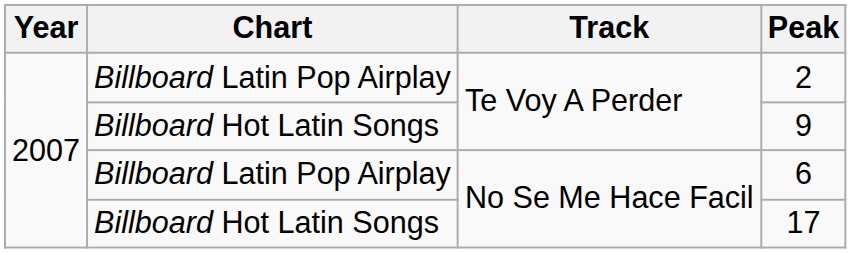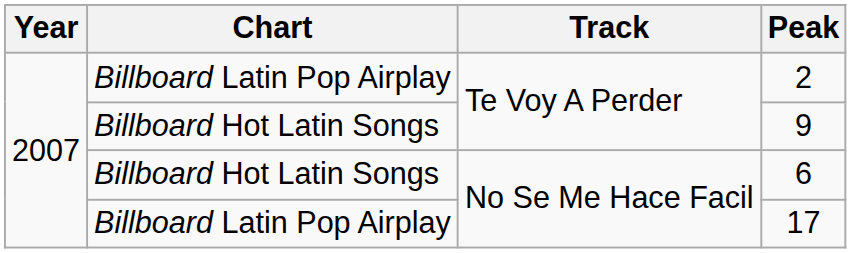6 | Chart: Billboard Latin Pop Airplay -> Billboard Hot Latin Songs
17 | Chart: Billboard Hot Latin Songs -> Billboard Latin Pop Airplay
